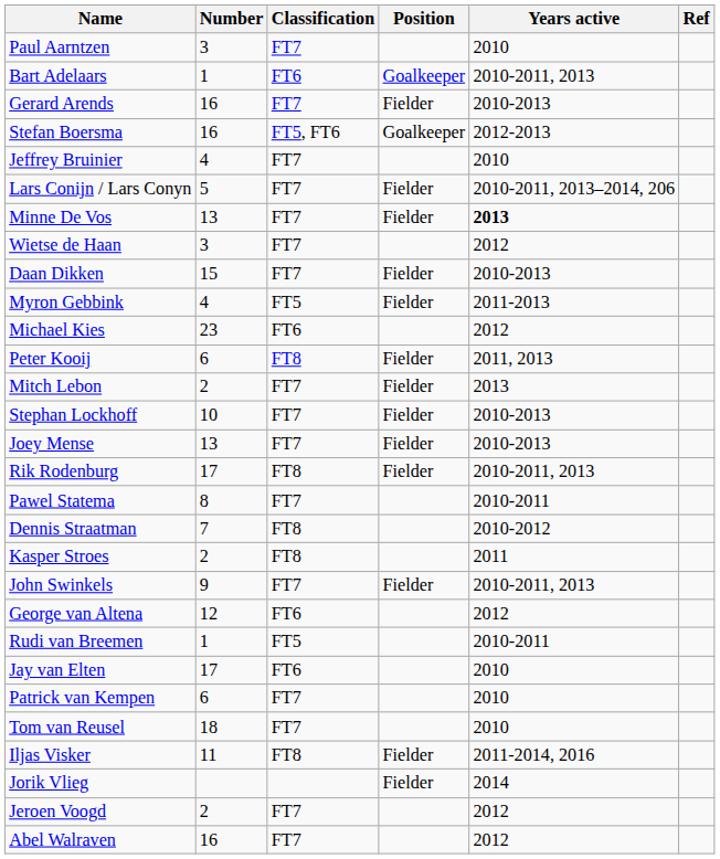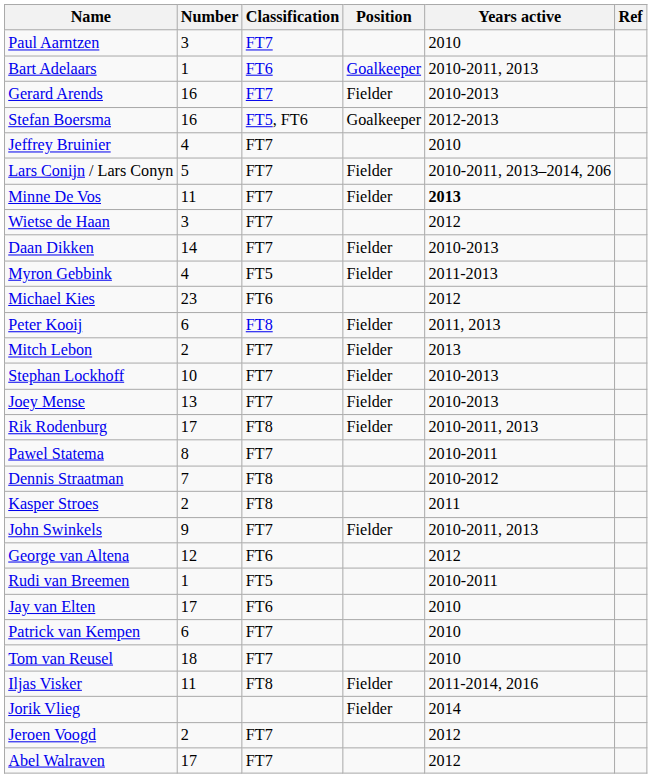Minne De Vos | Number: 13 -> 11
Daan Dikken | Number: 15 -> 14
Abel Walraven | Number: 16 -> 17
